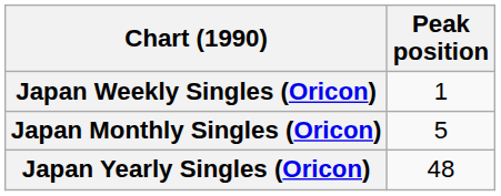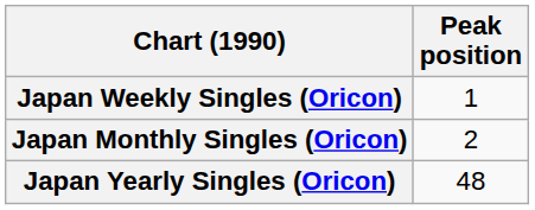Japan Monthly Singles (Oricon) | Peak position: 5 -> 2
